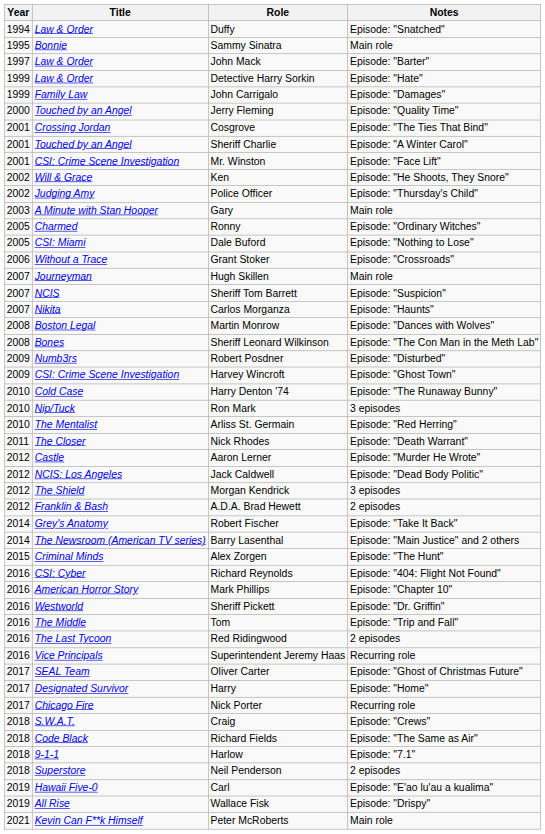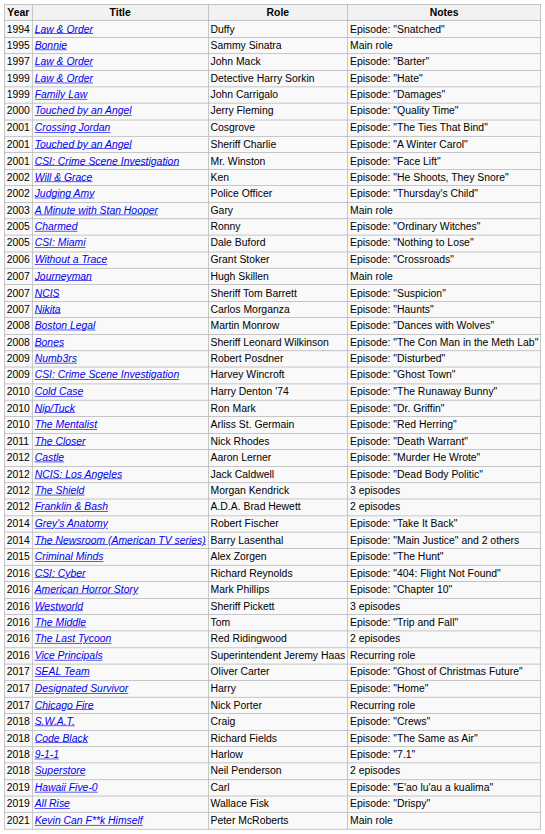Ron Mark | Notes: 3 episodes -> Episode: "Dr. Griffin"
Sheriff Pickett | Notes: Episode: "Dr. Griffin" -> 3 episodes
